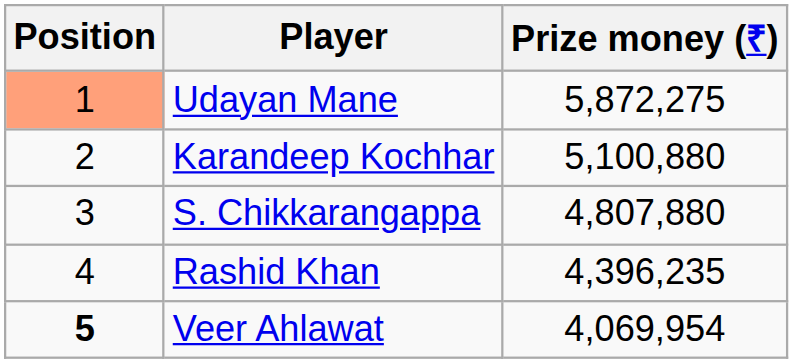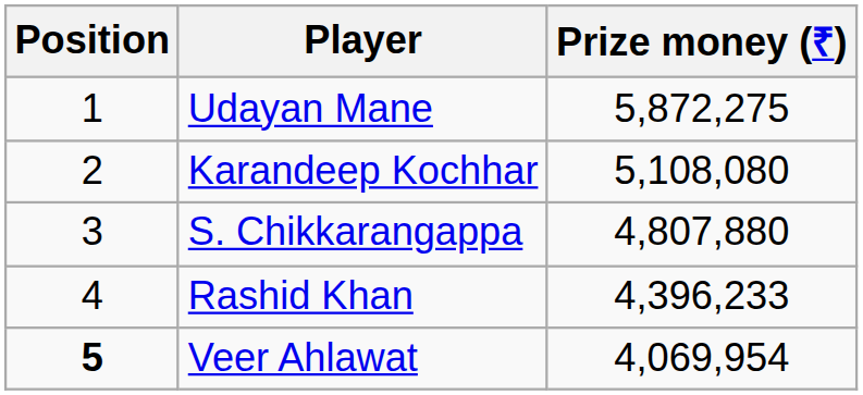Udayan Mane | Position: lightsalmon background -> no background
Karandeep Kochhar | Prize money (₹): 5,100,880 -> 5,108,080
Rashid Khan | Prize money (₹): 4,396,235 -> 4,396,233
